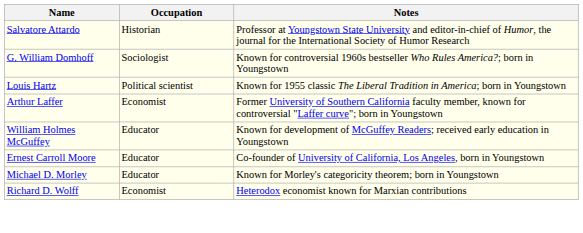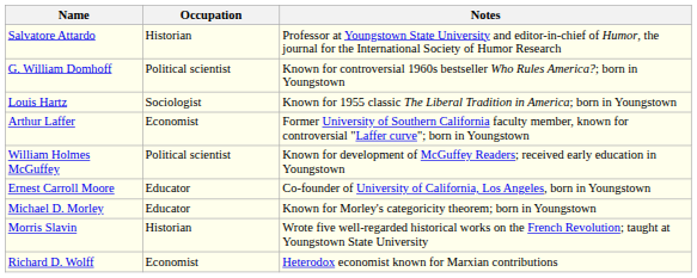G. William Domhoff | Occupation: Sociologist -> Political scientist
Louis Hartz | Occupation: Political scientist -> Sociologist
William Holmes McGuffey | Occupation: Educator -> Political scientist
+ row: Morris Slavin | Historian | Wrote five well-regarded historical works on the French Revolution; taught at Youngstown State University
